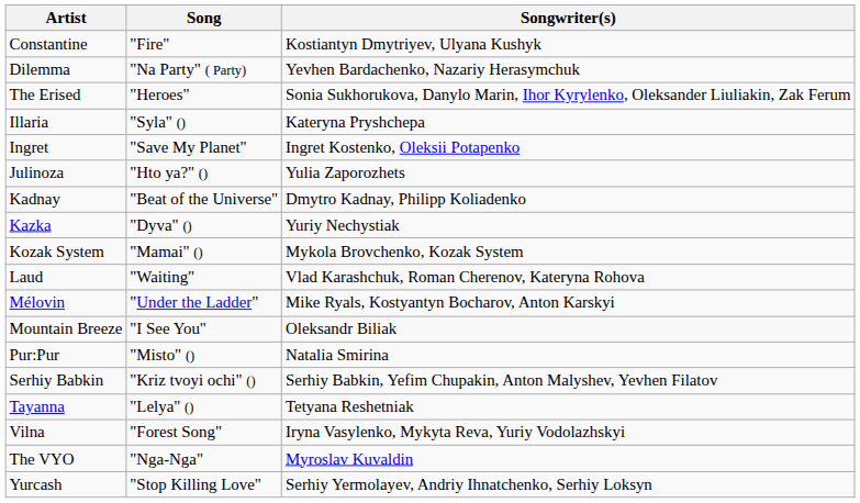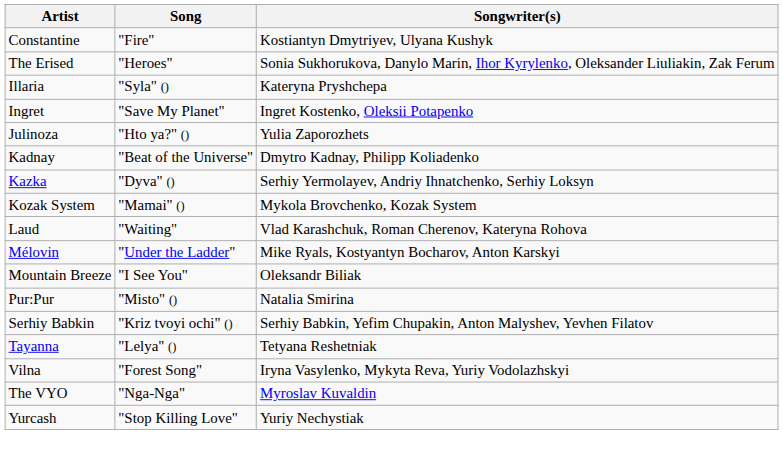- row: Dilemma | "Na Party" ( Party) | Yevhen Bardachenko, Nazariy Herasymchuk
Kazka | Songwriter(s): Yuriy Nechystiak -> Serhiy Yermolayev, Andriy Ihnatchenko, Serhiy Loksyn
Yurcash | Songwriter(s): Serhiy Yermolayev, Andriy Ihnatchenko, Serhiy Loksyn -> Yuriy Nechystiak
